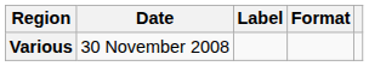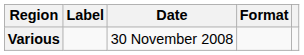columns swapped: Date <-> Label
